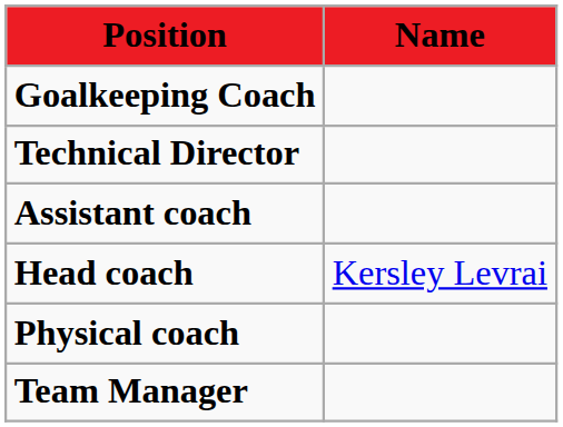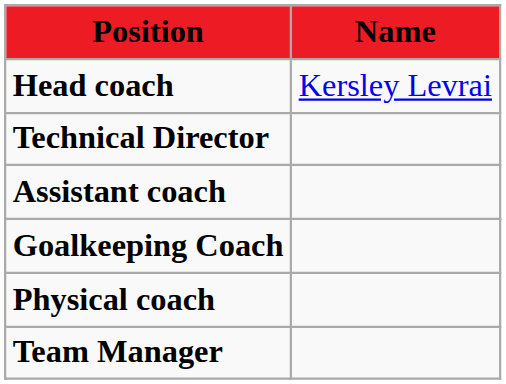rows swapped: Head coach <-> Goalkeeping Coach
